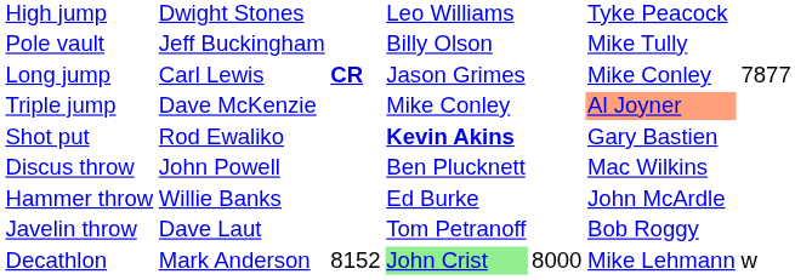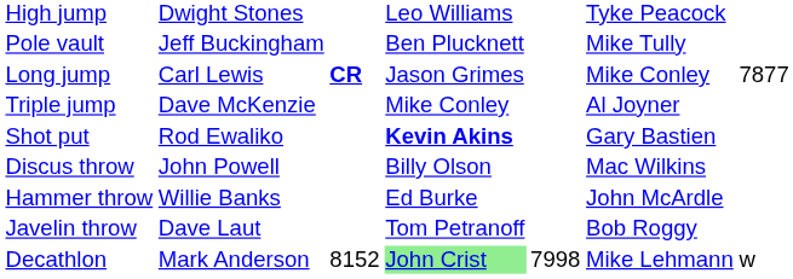Pole vault | column 4: Billy Olson -> Ben Plucknett
Triple jump | column 6: lightsalmon background -> no background
Discus throw | column 4: Ben Plucknett -> Billy Olson
Decathlon | column 5: 8000 -> 7998
